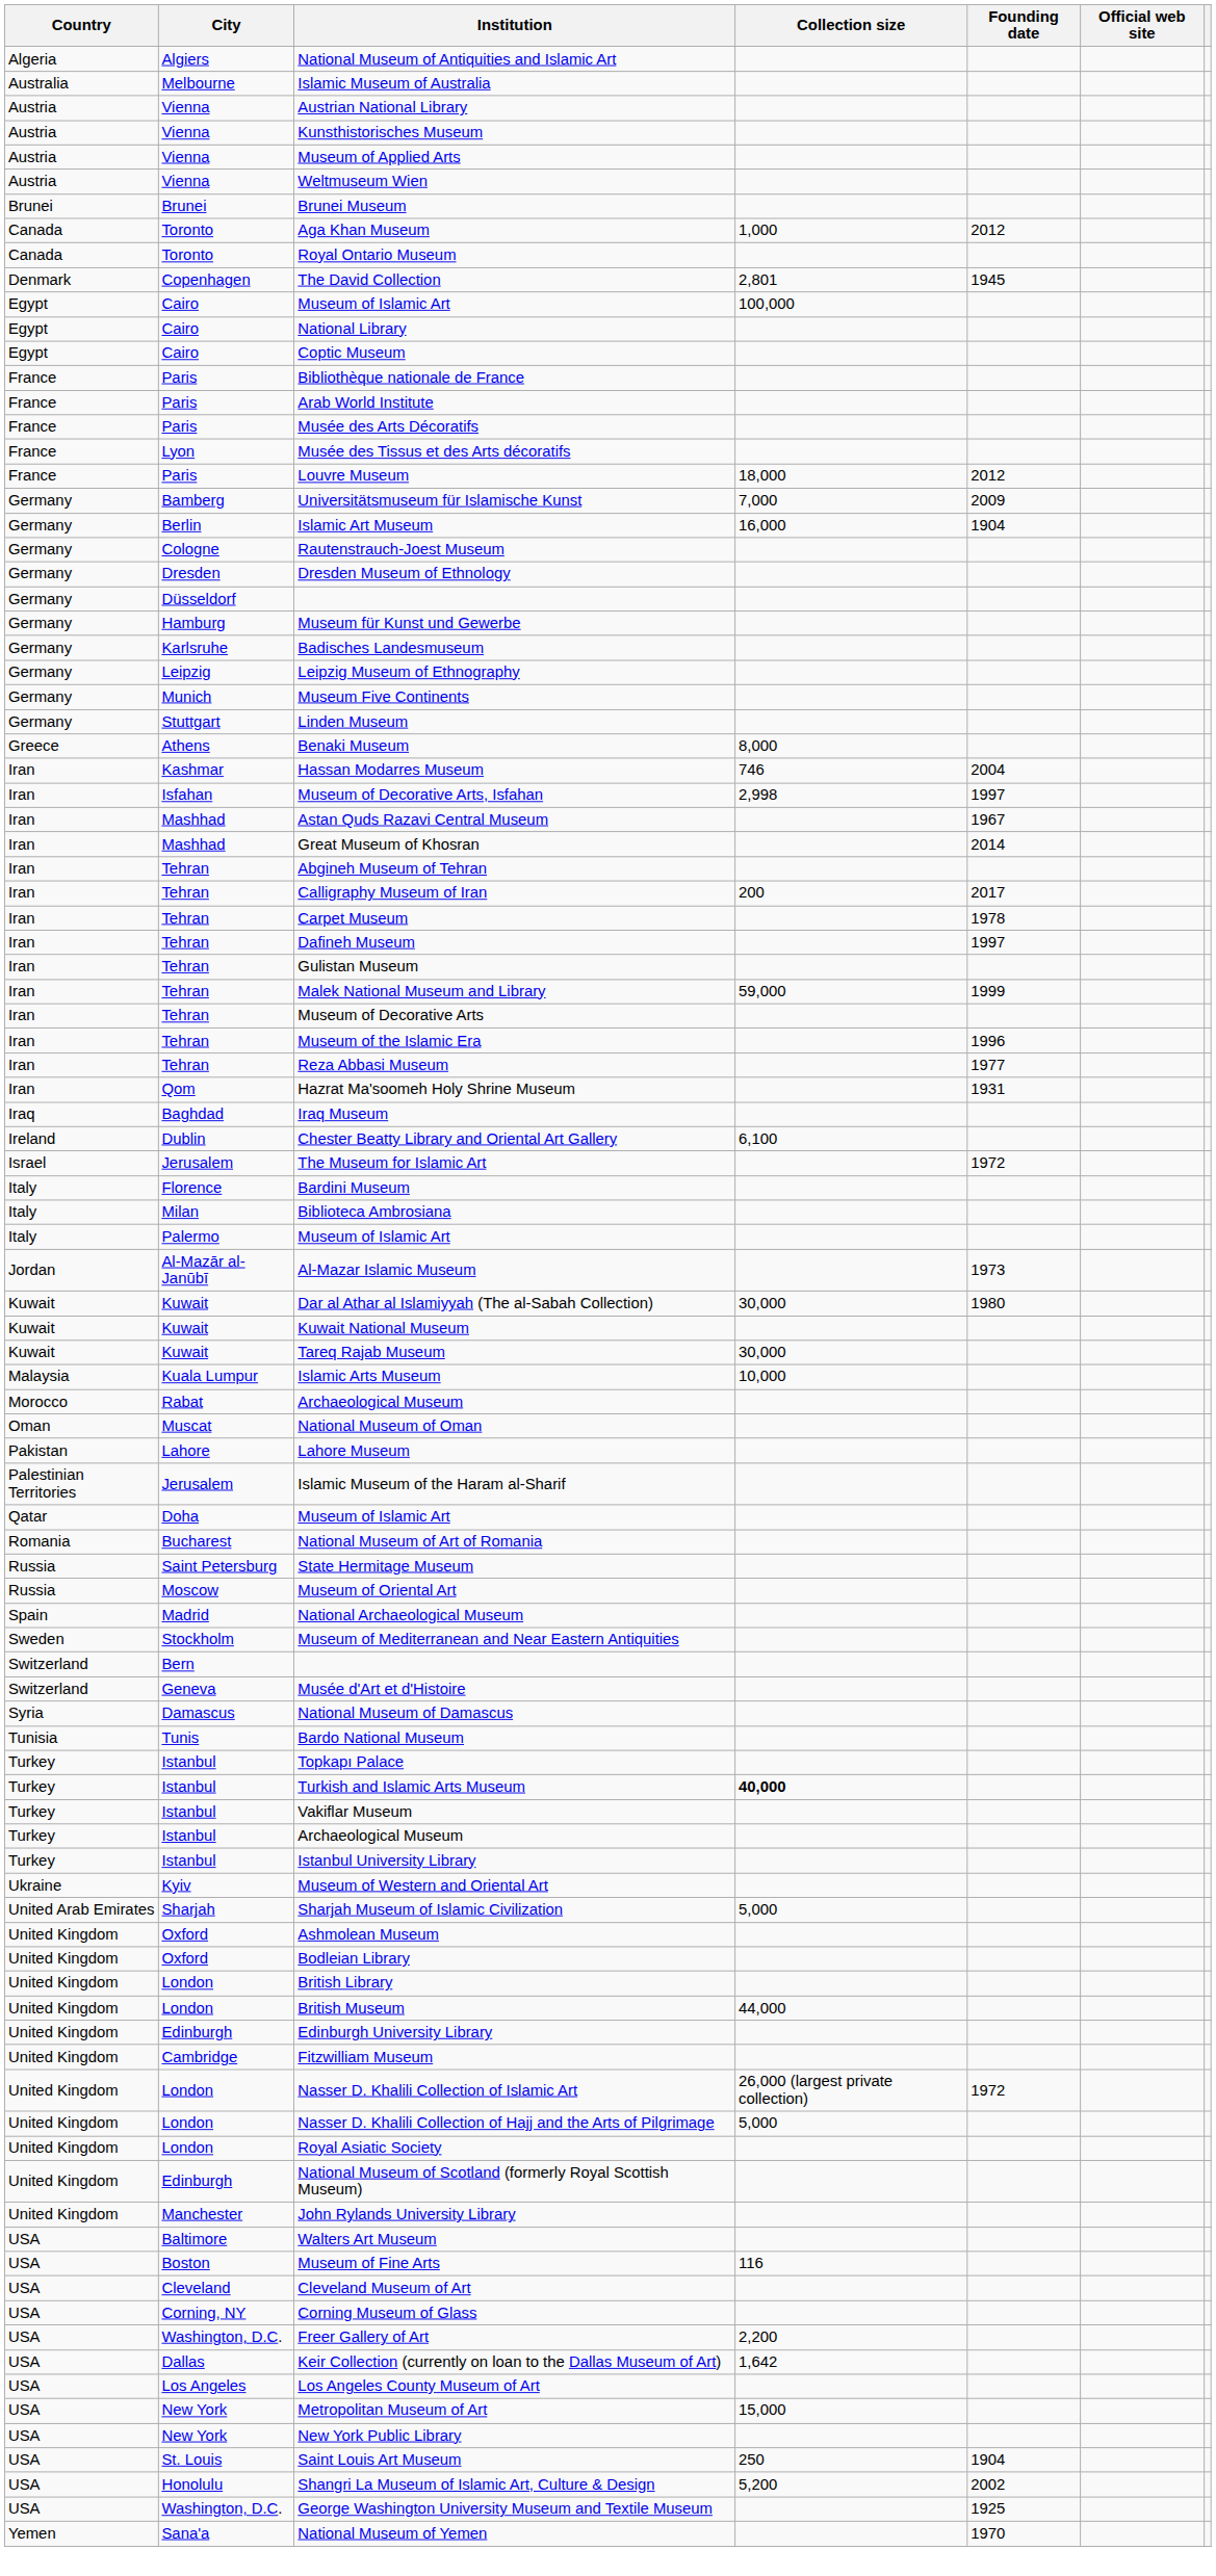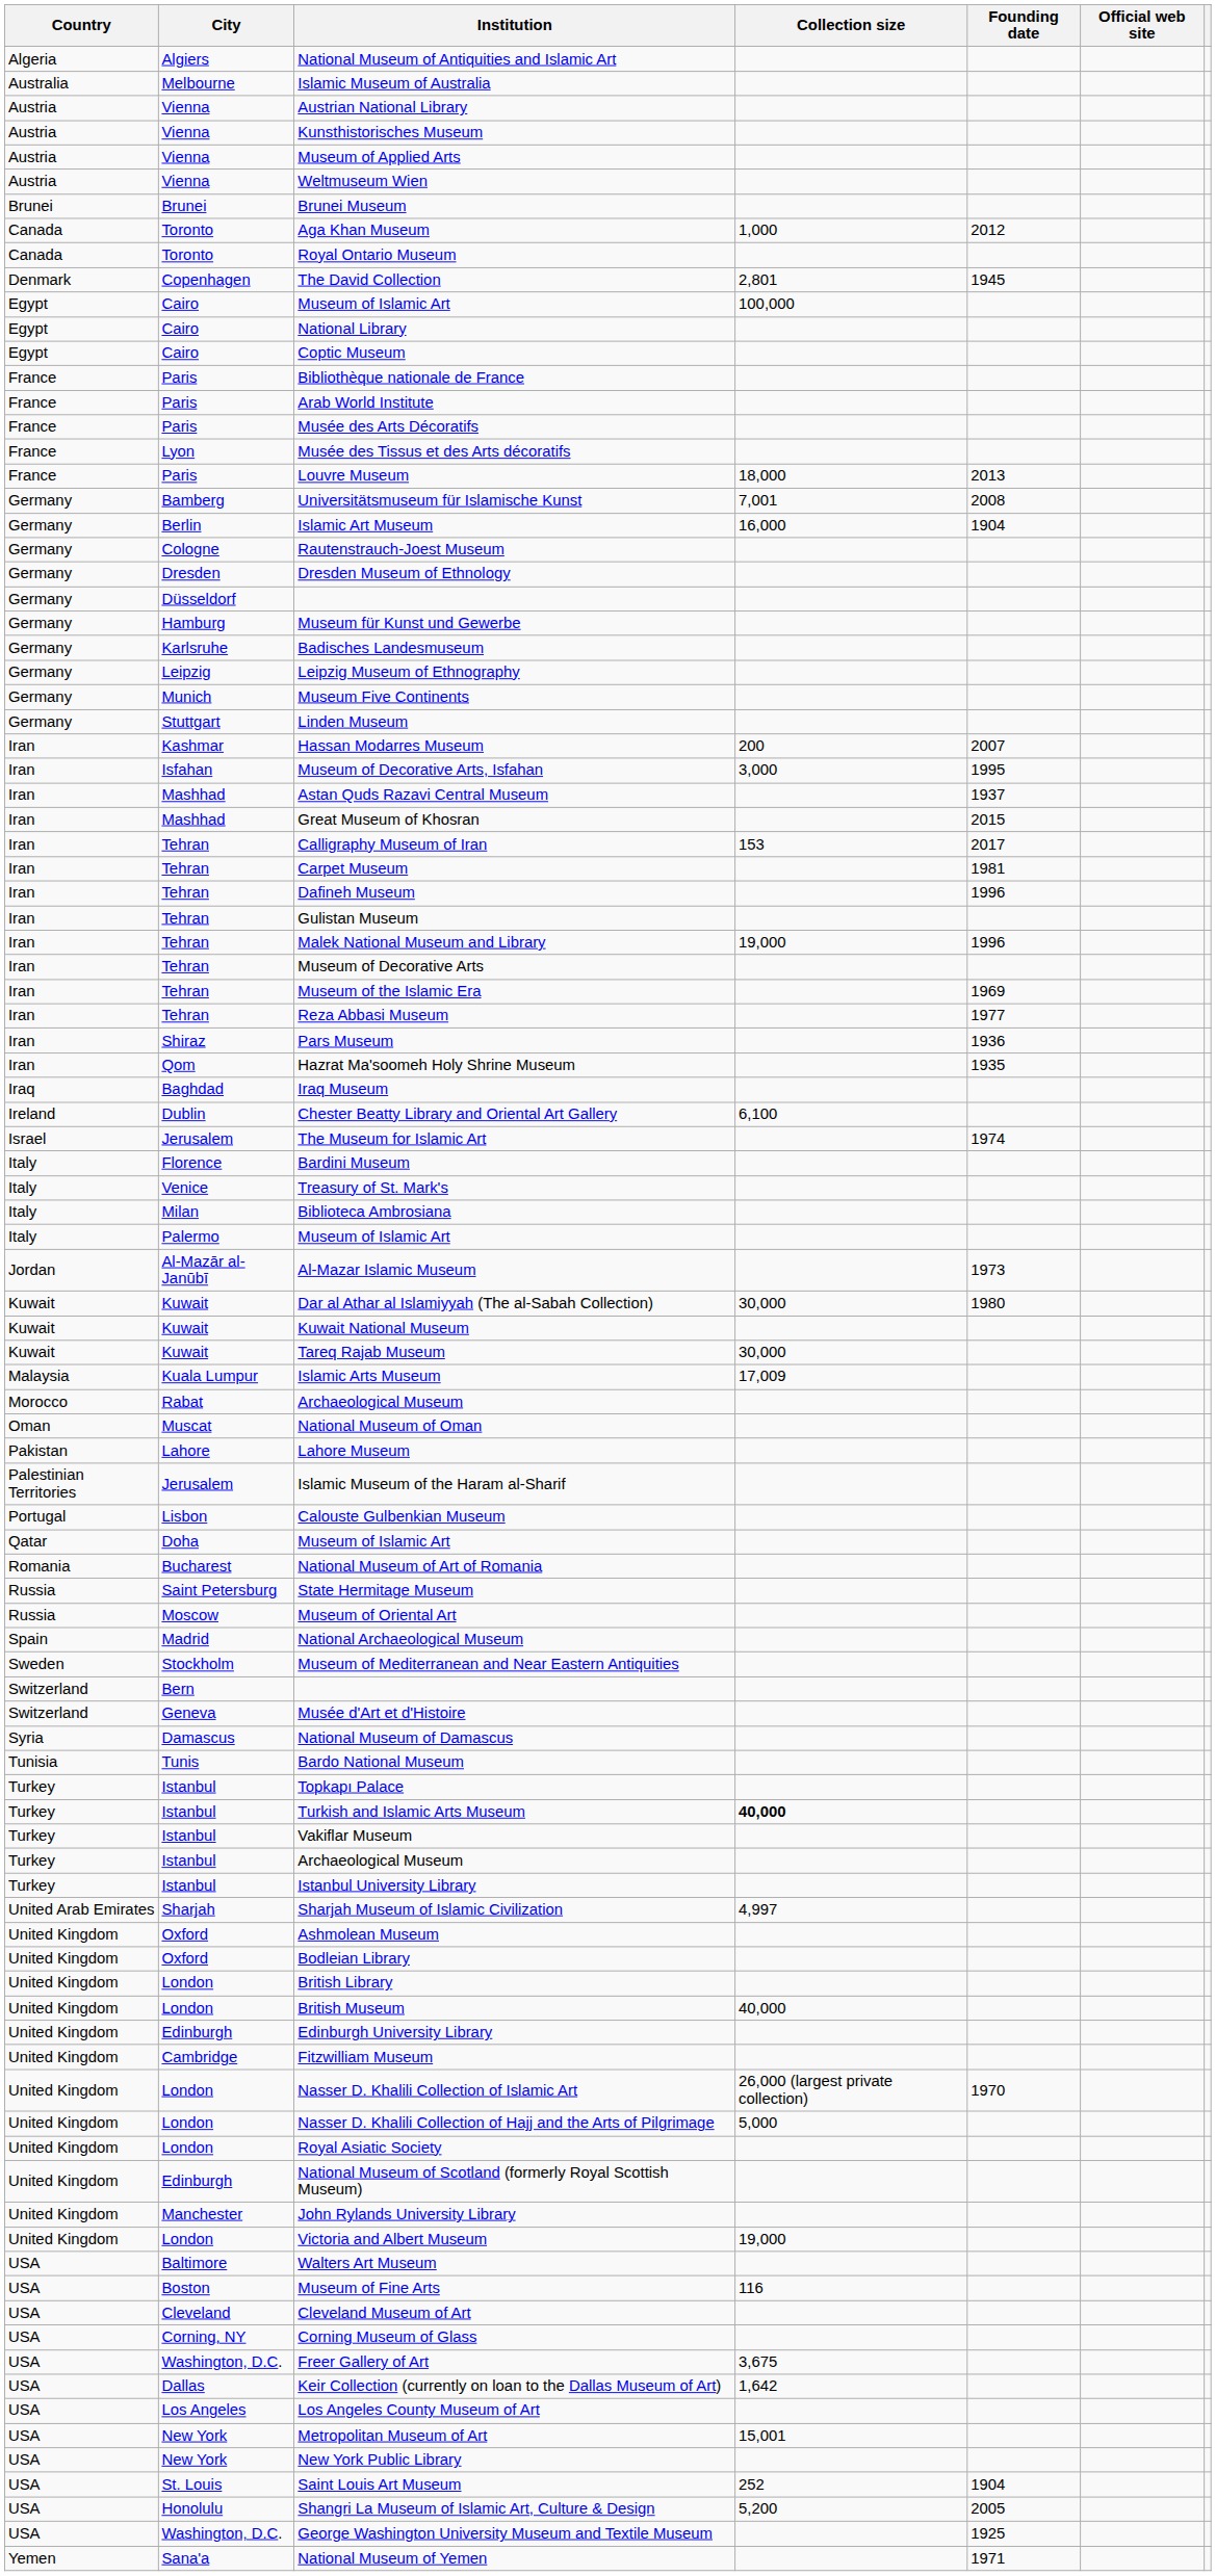Louvre Museum | Founding date: 2012 -> 2013
Universitätsmuseum für Islamische Kunst | Collection size: 7,000 -> 7,001
Universitätsmuseum für Islamische Kunst | Founding date: 2009 -> 2008
- row: Greece | Athens | Benaki Museum | 8,000
Hassan Modarres Museum | Collection size: 746 -> 200
Hassan Modarres Museum | Founding date: 2004 -> 2007
Museum of Decorative Arts, Isfahan | Collection size: 2,998 -> 3,000
Museum of Decorative Arts, Isfahan | Founding date: 1997 -> 1995
Astan Quds Razavi Central Museum | Founding date: 1967 -> 1937
Great Museum of Khosran | Founding date: 2014 -> 2015
- row: Iran | Tehran | Abgineh Museum of Tehran
Calligraphy Museum of Iran | Collection size: 200 -> 153
Carpet Museum | Founding date: 1978 -> 1981
Dafineh Museum | Founding date: 1997 -> 1996
Malek National Museum and Library | Collection size: 59,000 -> 19,000
Malek National Museum and Library | Founding date: 1999 -> 1996
Museum of the Islamic Era | Founding date: 1996 -> 1969
+ row: Iran | Shiraz | Pars Museum | 1936
Hazrat Ma'soomeh Holy Shrine Museum | Founding date: 1931 -> 1935
The Museum for Islamic Art | Founding date: 1972 -> 1974
+ row: Italy | Venice | Treasury of St. Mark's
Islamic Arts Museum | Collection size: 10,000 -> 17,009
+ row: Portugal | Lisbon | Calouste Gulbenkian Museum
- row: Ukraine | Kyiv | Museum of Western and Oriental Art
Sharjah Museum of Islamic Civilization | Collection size: 5,000 -> 4,997
British Museum | Collection size: 44,000 -> 40,000
Nasser D. Khalili Collection of Islamic Art | Founding date: 1972 -> 1970
+ row: United Kingdom | London | Victoria and Albert Museum | 19,000
Freer Gallery of Art | Collection size: 2,200 -> 3,675
Metropolitan Museum of Art | Collection size: 15,000 -> 15,001
Saint Louis Art Museum | Collection size: 250 -> 252
Shangri La Museum of Islamic Art, Culture & Design | Founding date: 2002 -> 2005
National Museum of Yemen | Founding date: 1970 -> 1971
